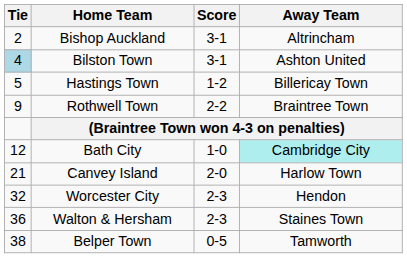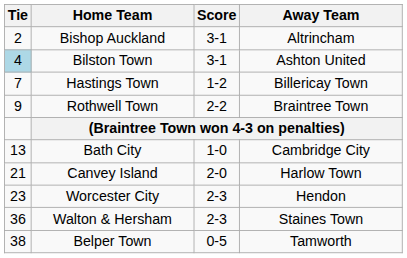Hastings Town | Tie: 5 -> 7
Bath City | Tie: 12 -> 13
Bath City | Away Team: paleturquoise background -> no background
Worcester City | Tie: 32 -> 23
